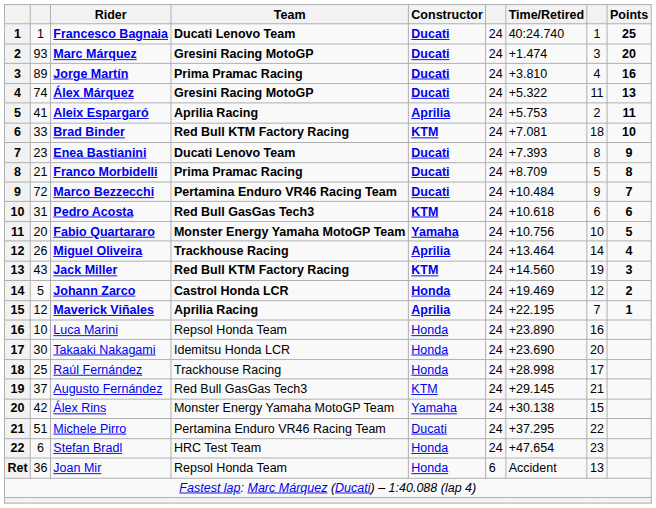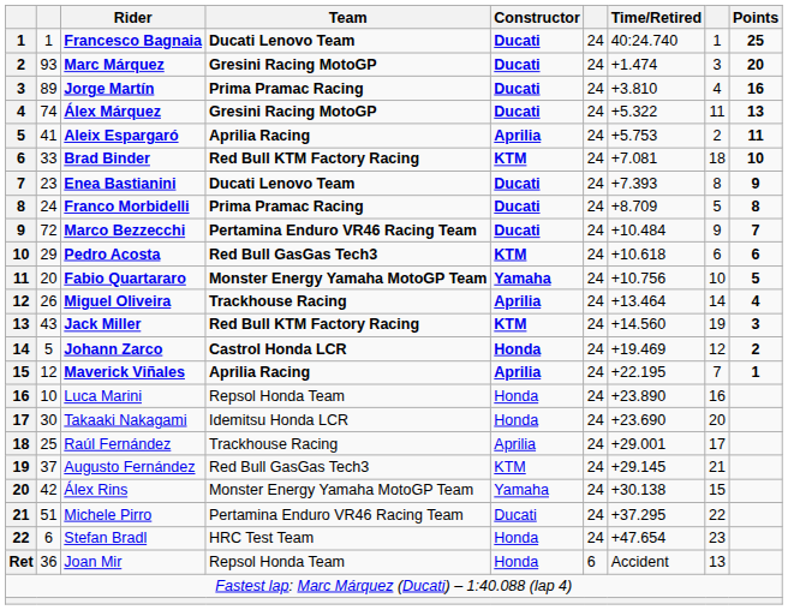Franco Morbidelli | column 2: 21 -> 24
Pedro Acosta | column 2: 31 -> 29
Raúl Fernández | Constructor: Honda -> Aprilia
Raúl Fernández | Time/Retired: +28.998 -> +29.001
